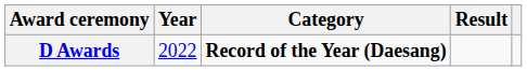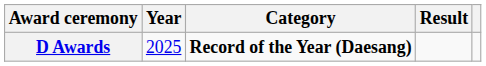D Awards | Year: 2022 -> 2025
